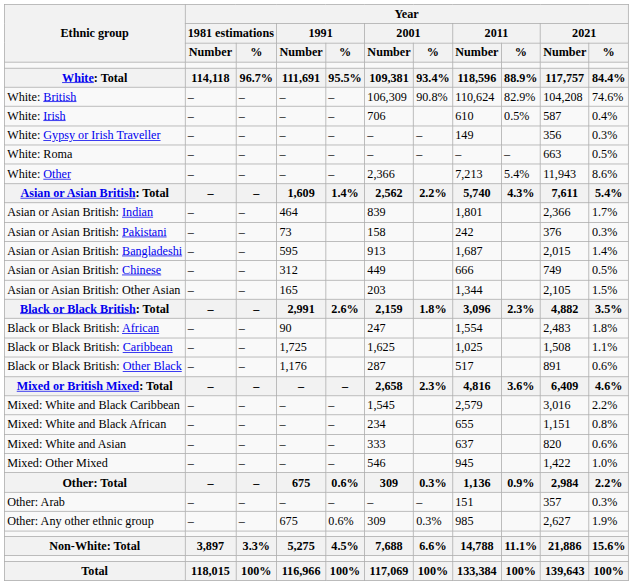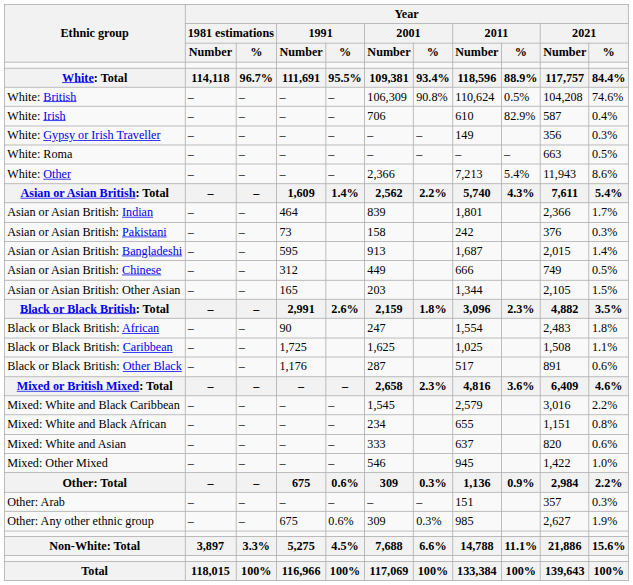White: British | Year / 2011 / %: 82.9% -> 0.5%
White: Irish | Year / 2011 / %: 0.5% -> 82.9%
